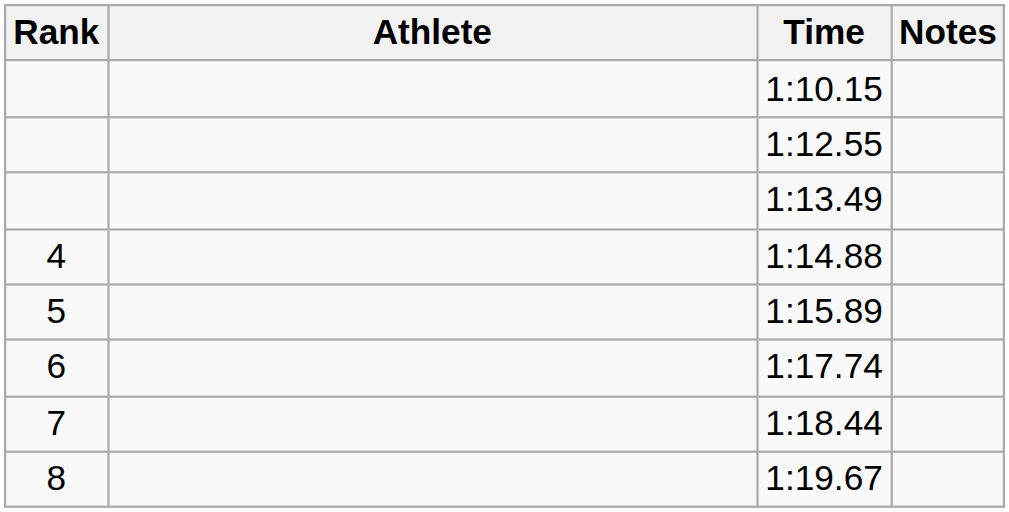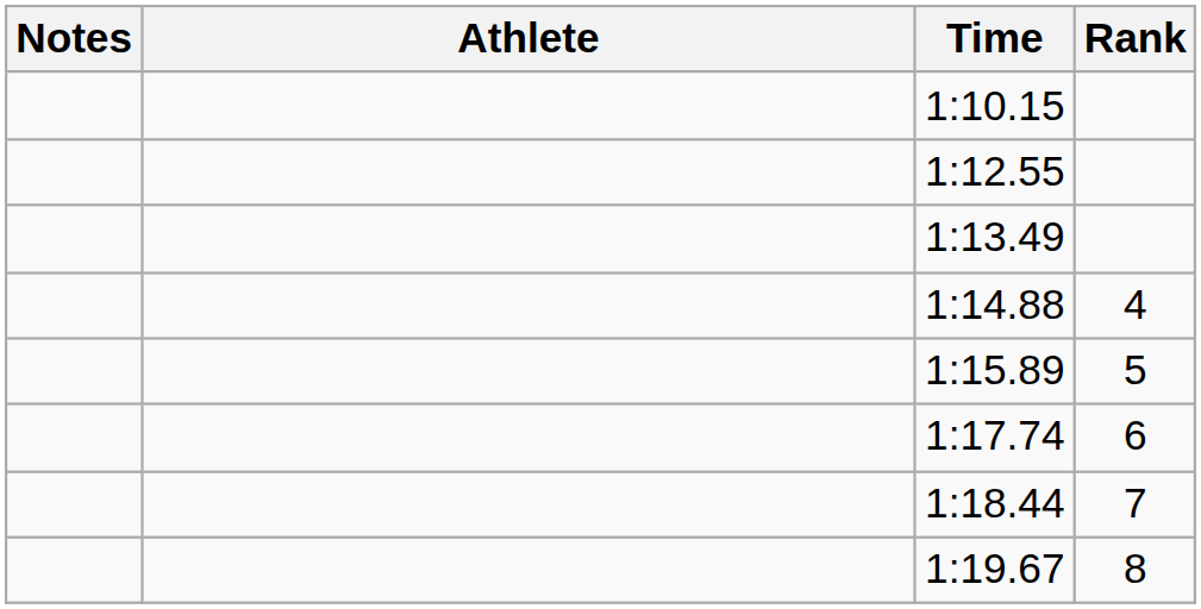columns swapped: Rank <-> Notes
